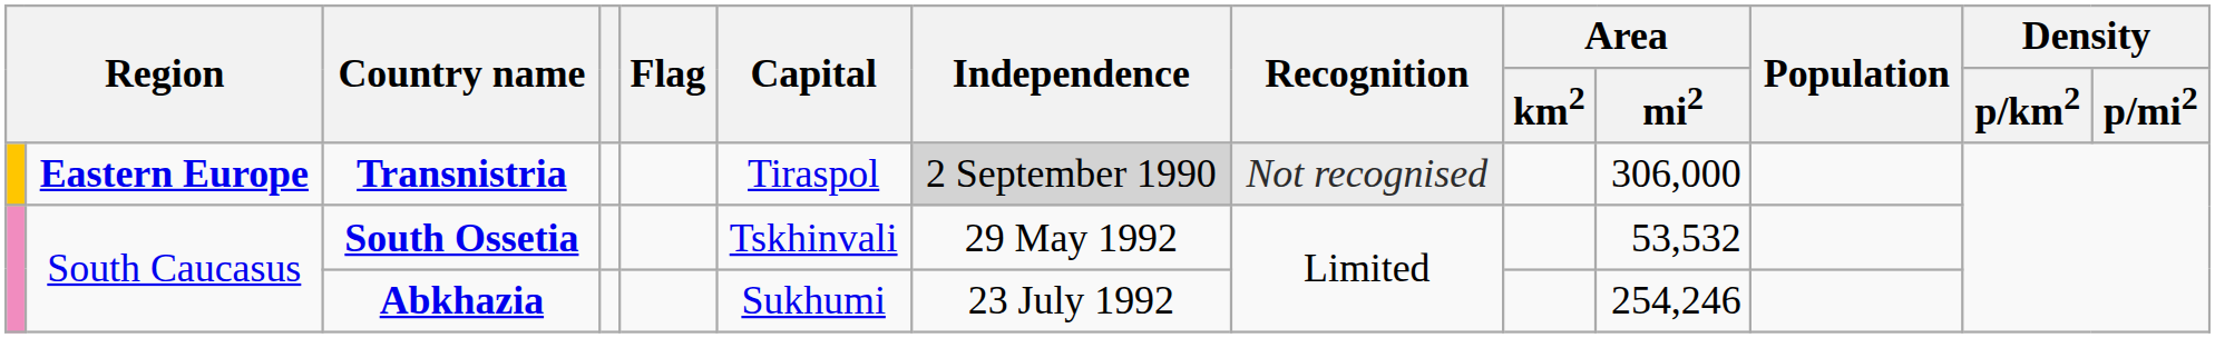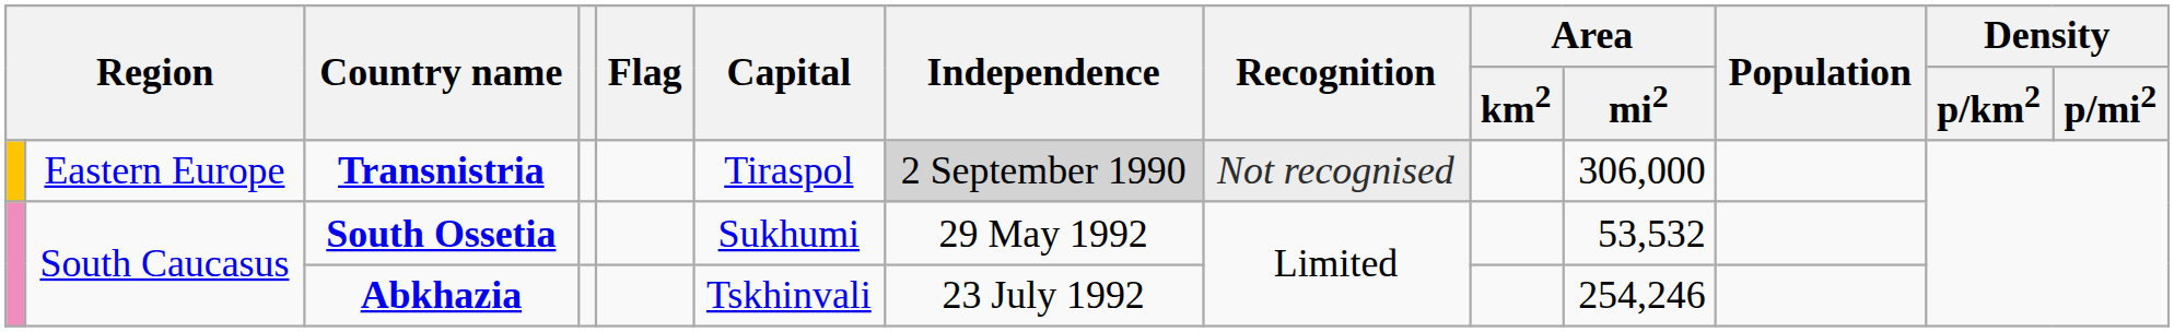Transnistria | column 2: bold -> normal
South Ossetia | Capital: Tskhinvali -> Sukhumi
Abkhazia | Capital: Sukhumi -> Tskhinvali
